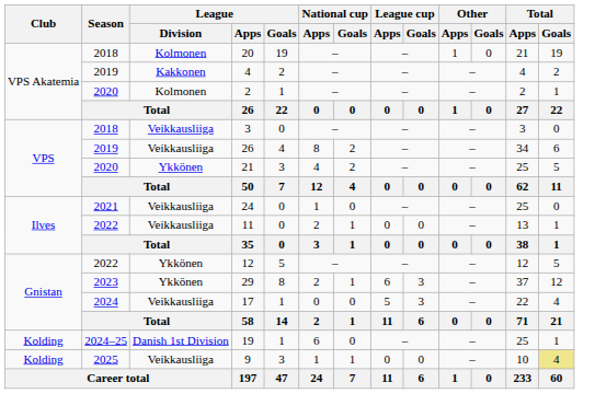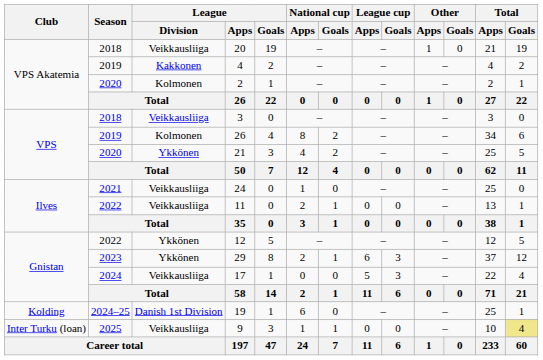20 | League / Division: Kolmonen -> Veikkausliiga
2019 / 26 | League / Division: Veikkausliiga -> Kolmonen
9 | Club: Kolding -> Inter Turku (loan)
